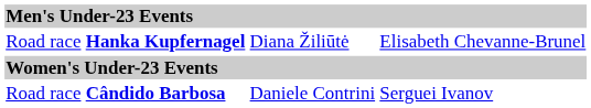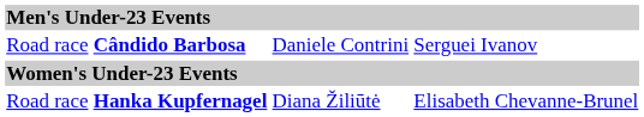rows swapped: Cândido Barbosa <-> Hanka Kupfernagel
